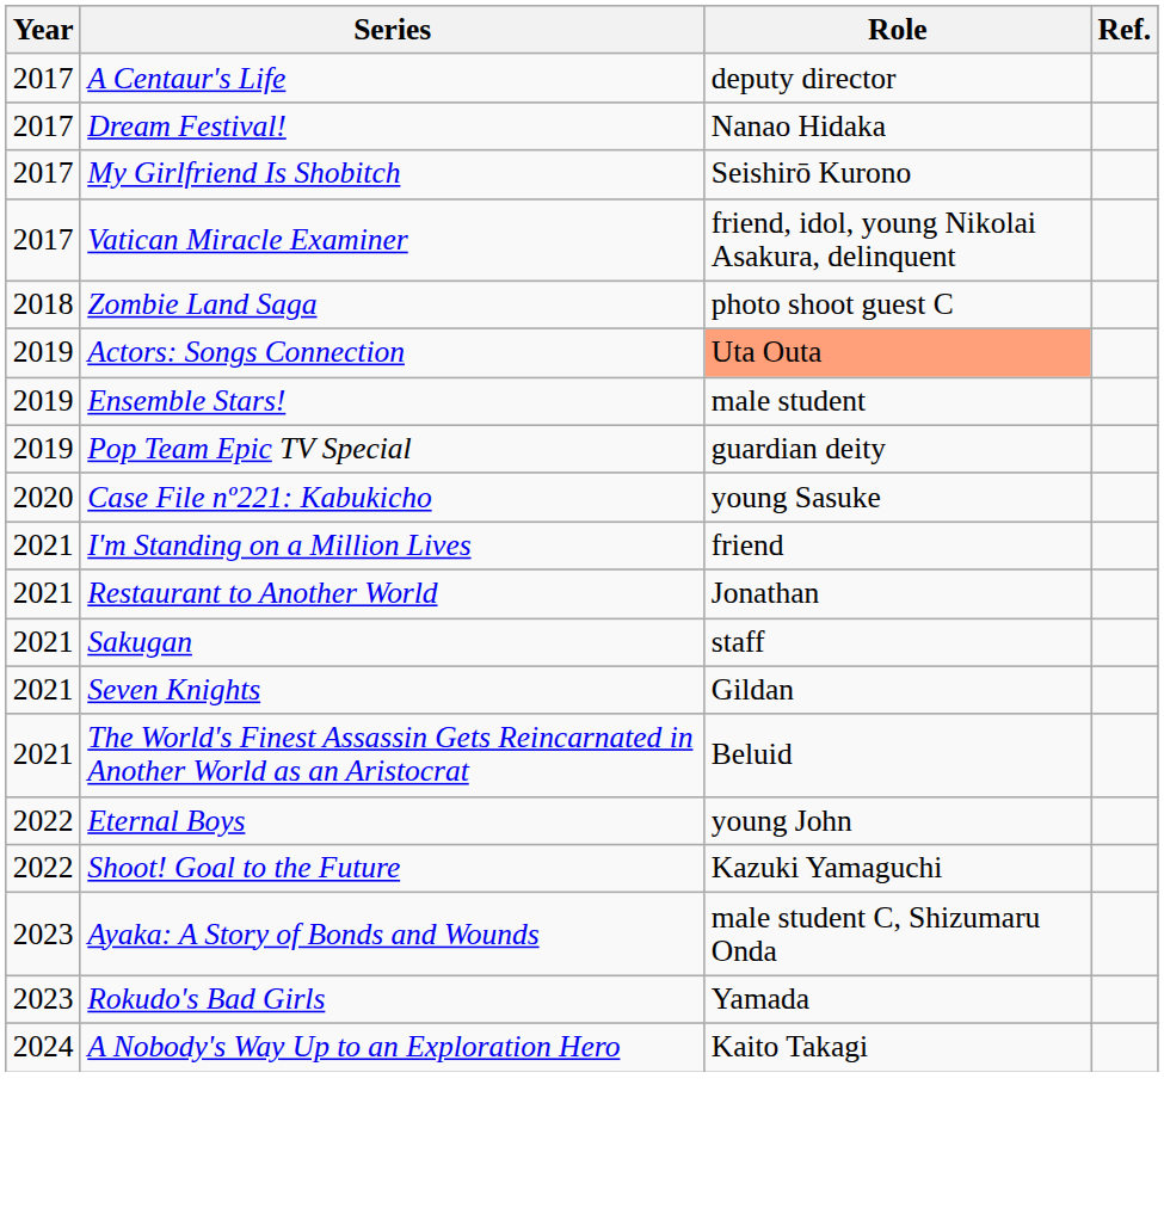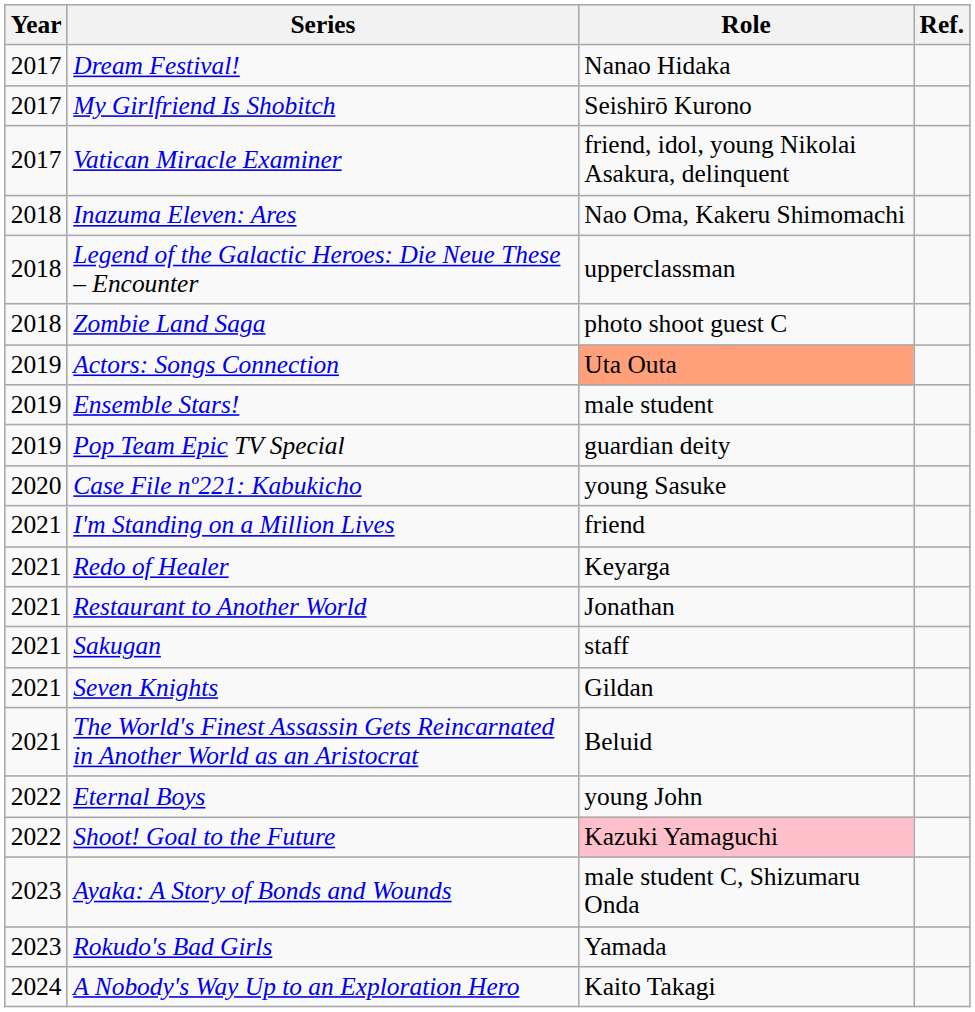- row: 2017 | A Centaur's Life | deputy director
+ row: 2018 | Inazuma Eleven: Ares | Nao Oma, Kakeru Shimomachi
+ row: 2018 | Legend of the Galactic Heroes: Die Neue These – Encounter | upperclassman
+ row: 2021 | Redo of Healer | Keyarga
Shoot! Goal to the Future | Role: no background -> pink background
